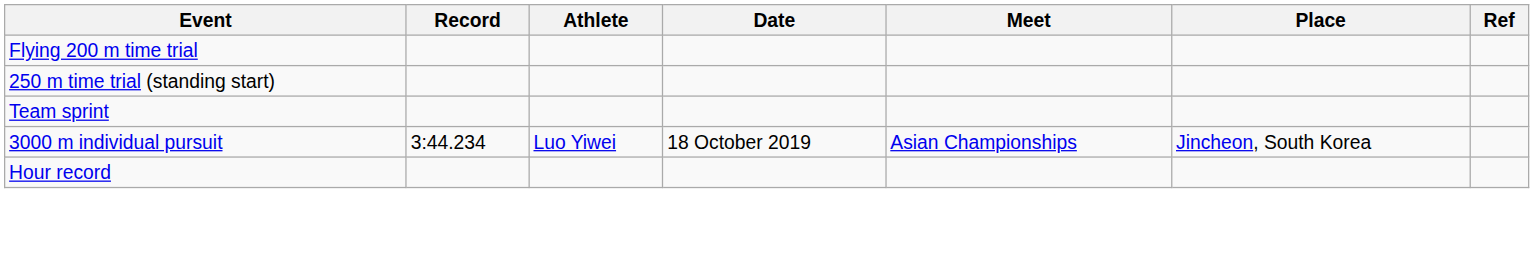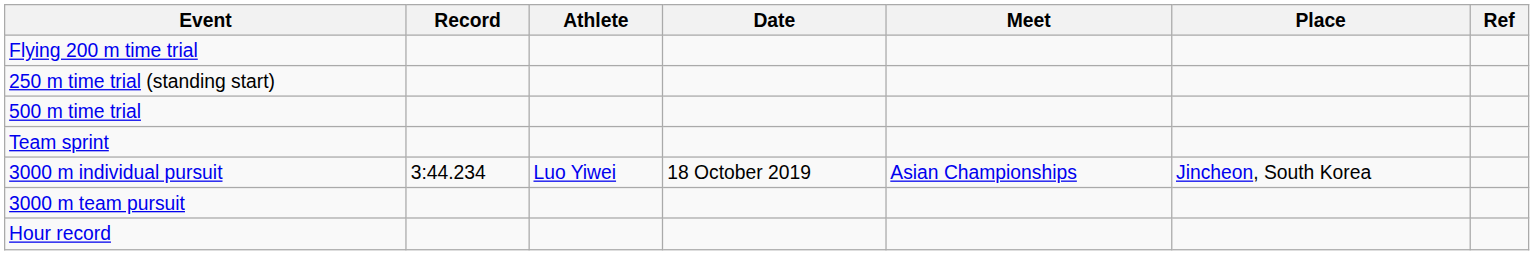+ row: 500 m time trial
+ row: 3000 m team pursuit
